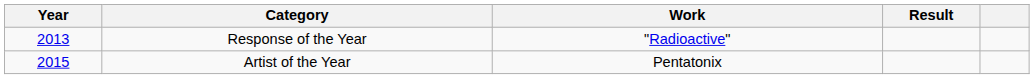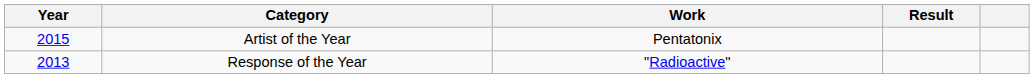rows swapped: Response of the Year <-> Artist of the Year
